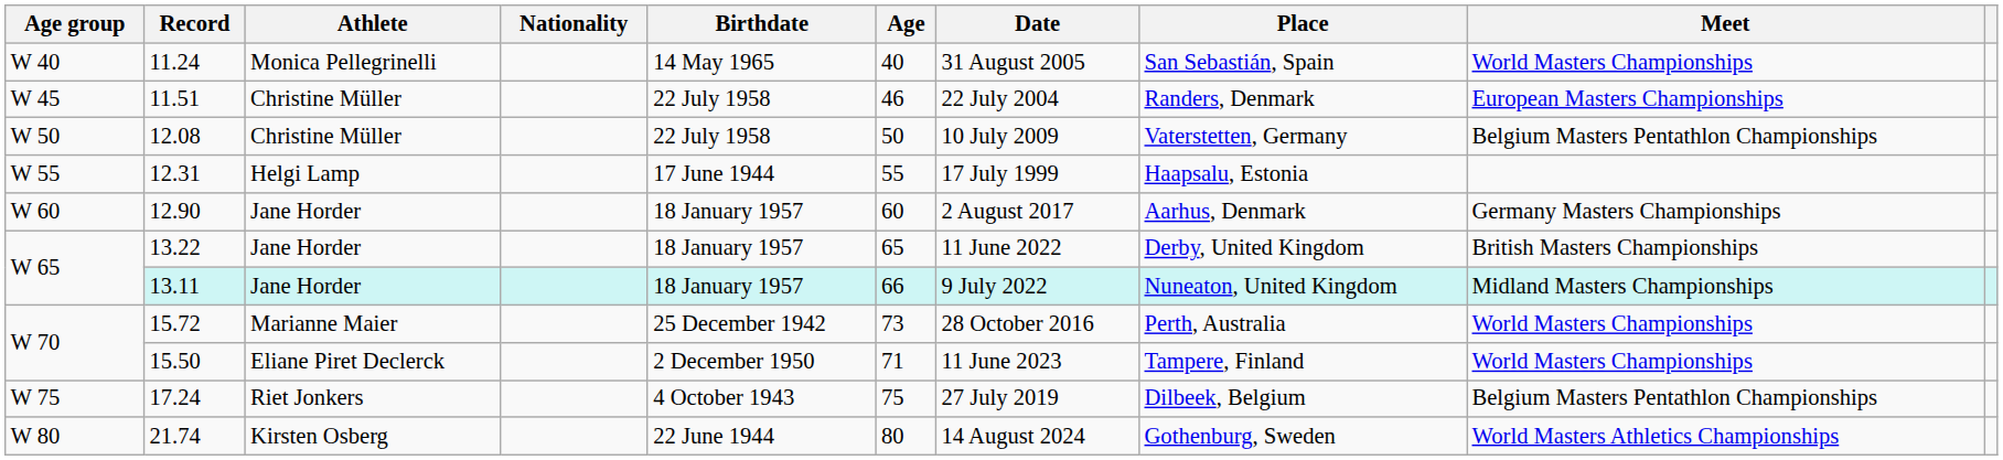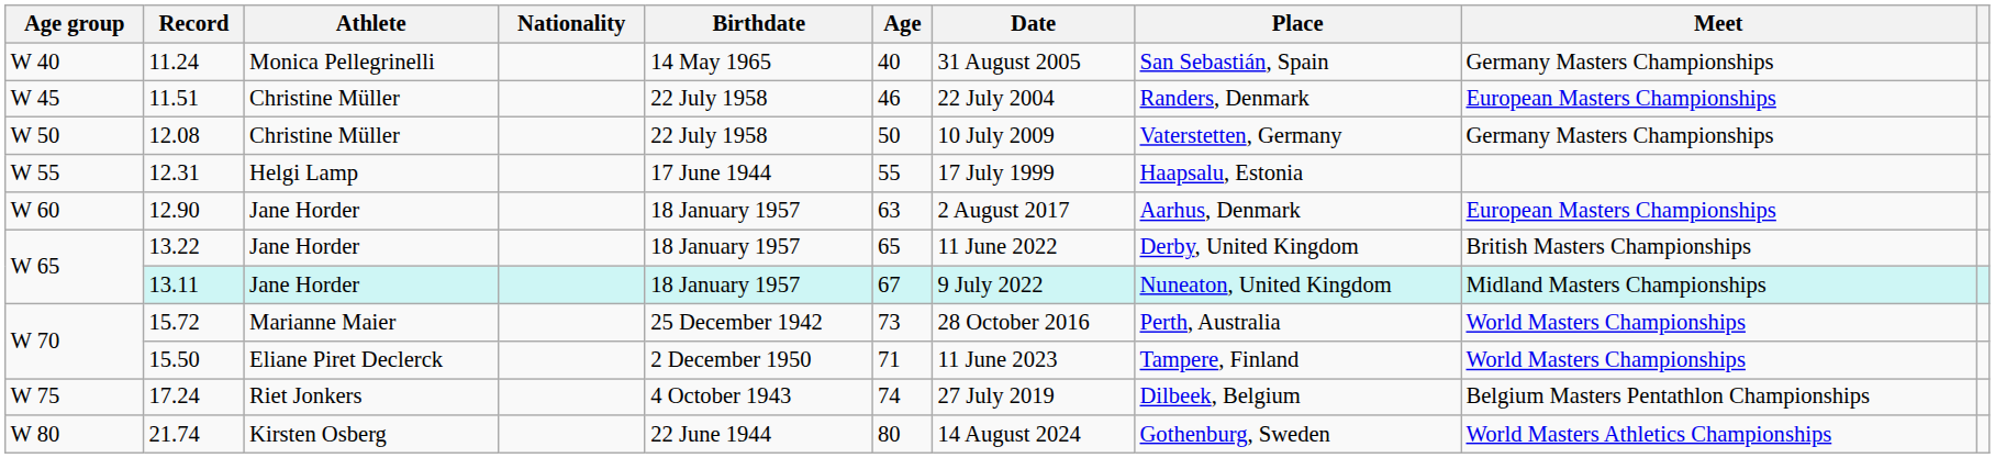11.24 | Meet: World Masters Championships -> Germany Masters Championships
12.08 | Meet: Belgium Masters Pentathlon Championships -> Germany Masters Championships
12.90 | Age: 60 -> 63
12.90 | Meet: Germany Masters Championships -> European Masters Championships
13.11 | Age: 66 -> 67
17.24 | Age: 75 -> 74
